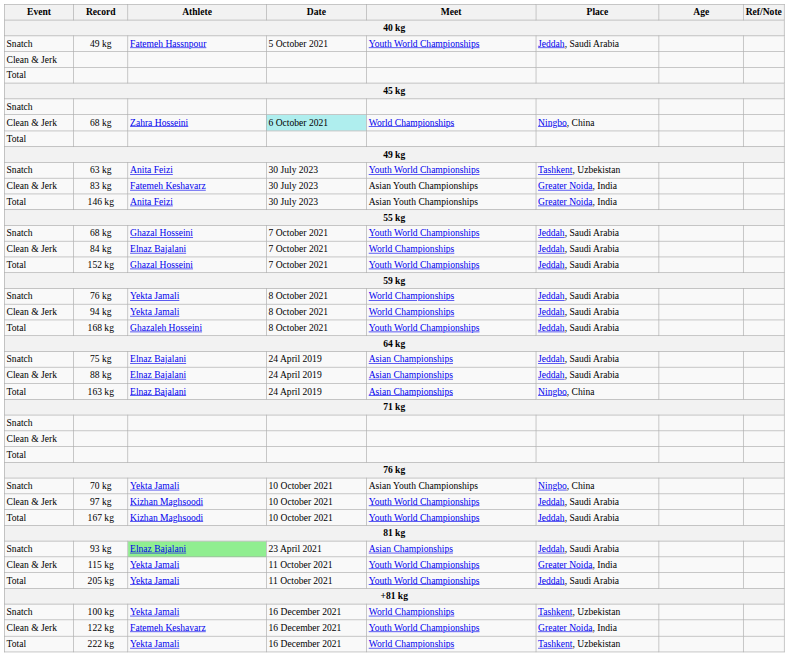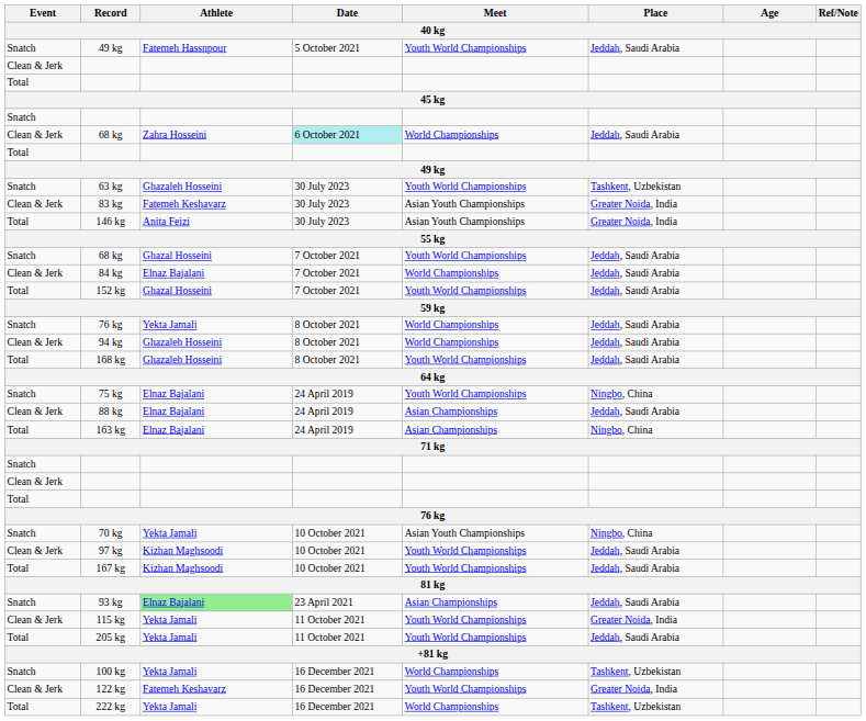Clean & Jerk / 68 kg | Place: Ningbo, China -> Jeddah, Saudi Arabia
63 kg | Athlete: Anita Feizi -> Ghazaleh Hosseini
94 kg | Athlete: Yekta Jamali -> Ghazaleh Hosseini
75 kg | Meet: Asian Championships -> Youth World Championships
75 kg | Place: Jeddah, Saudi Arabia -> Ningbo, China
